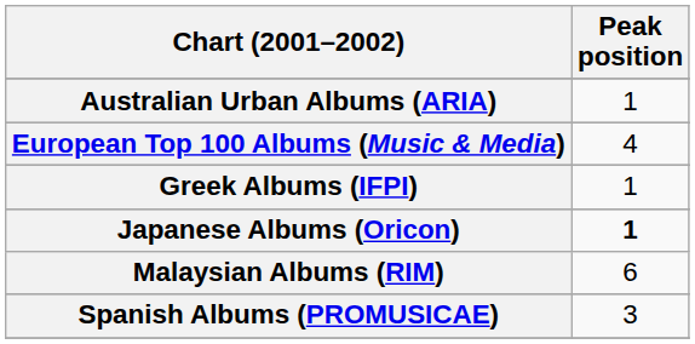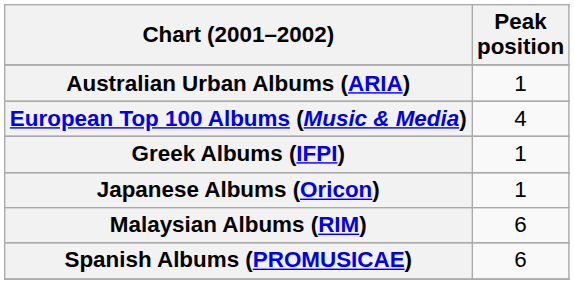Japanese Albums (Oricon) | Peak position: bold -> normal
Spanish Albums (PROMUSICAE) | Peak position: 3 -> 6
